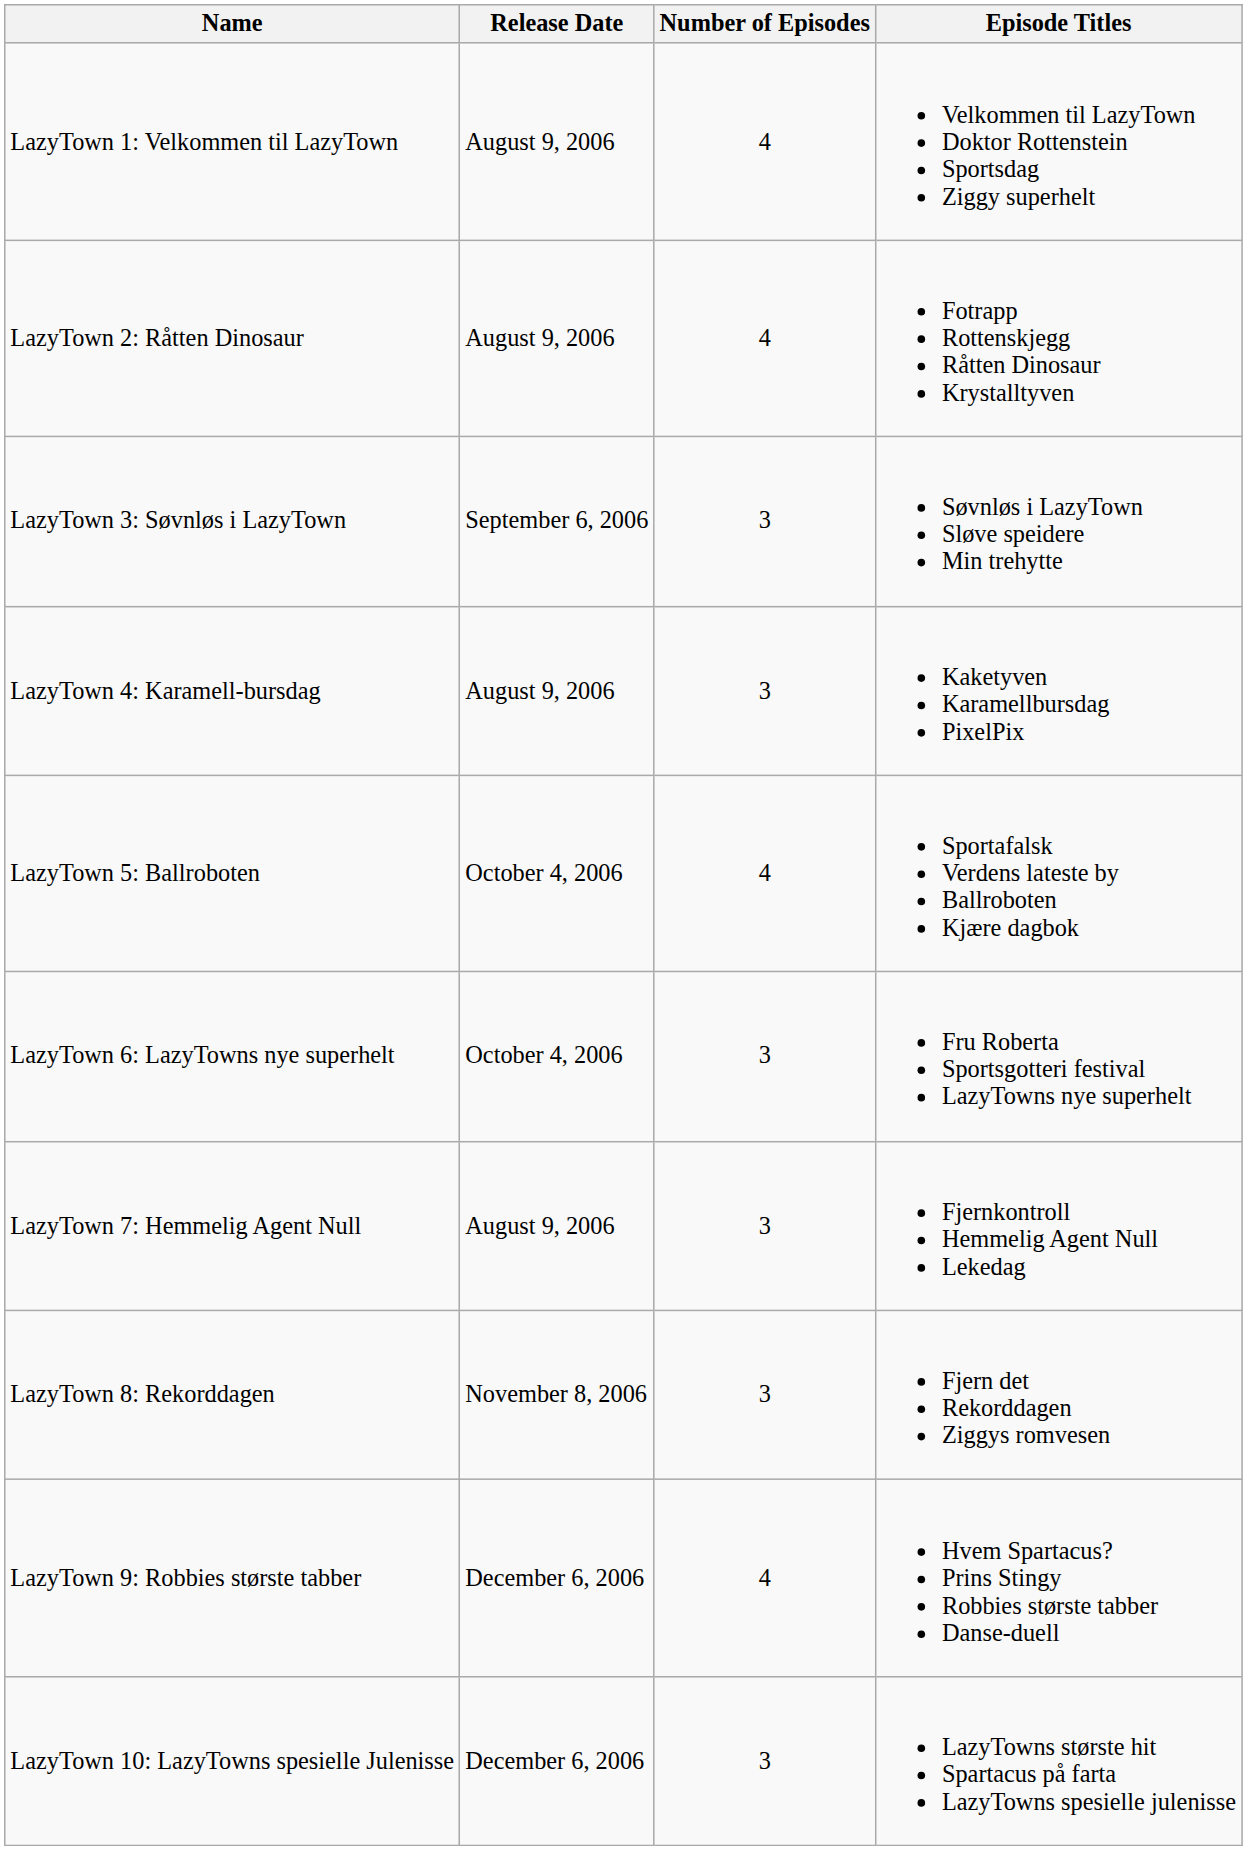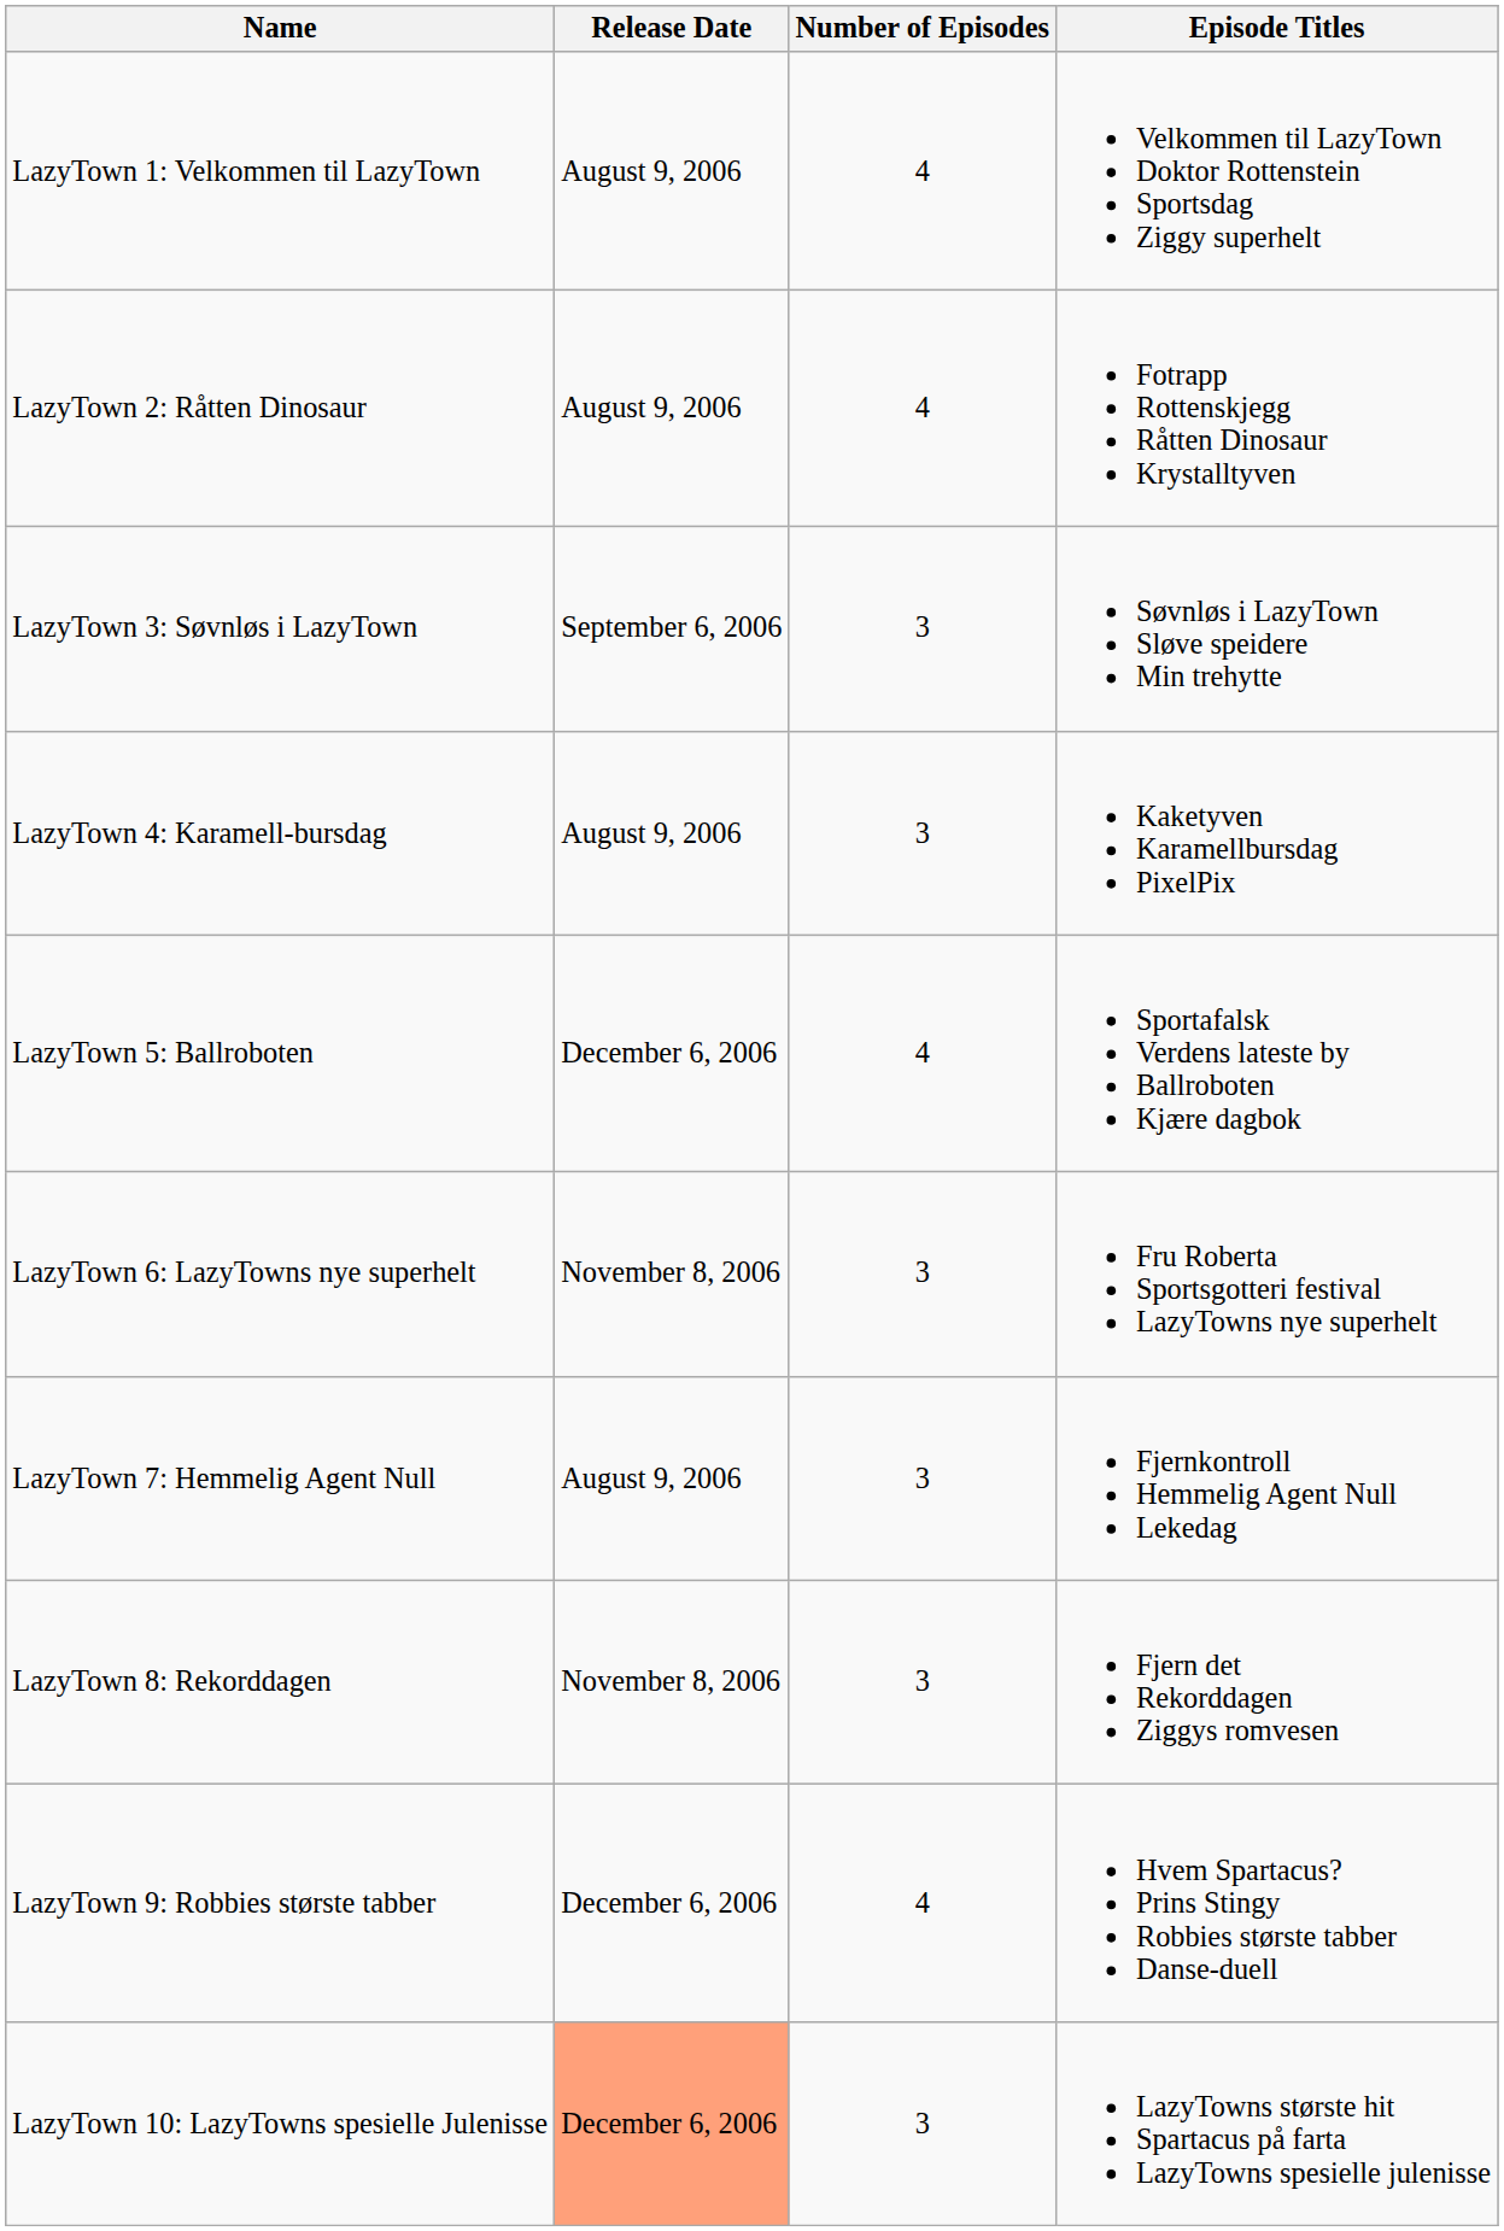LazyTown 5: Ballroboten | Release Date: October 4, 2006 -> December 6, 2006
LazyTown 6: LazyTowns nye superhelt | Release Date: October 4, 2006 -> November 8, 2006
LazyTown 10: LazyTowns spesielle Julenisse | Release Date: no background -> lightsalmon background
